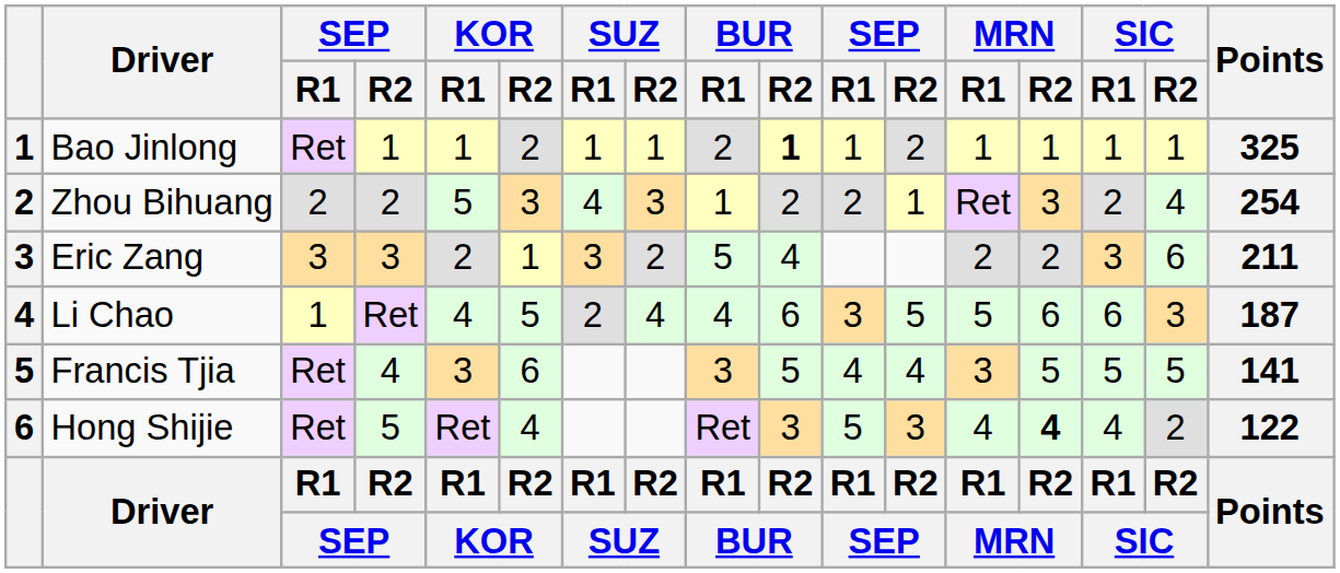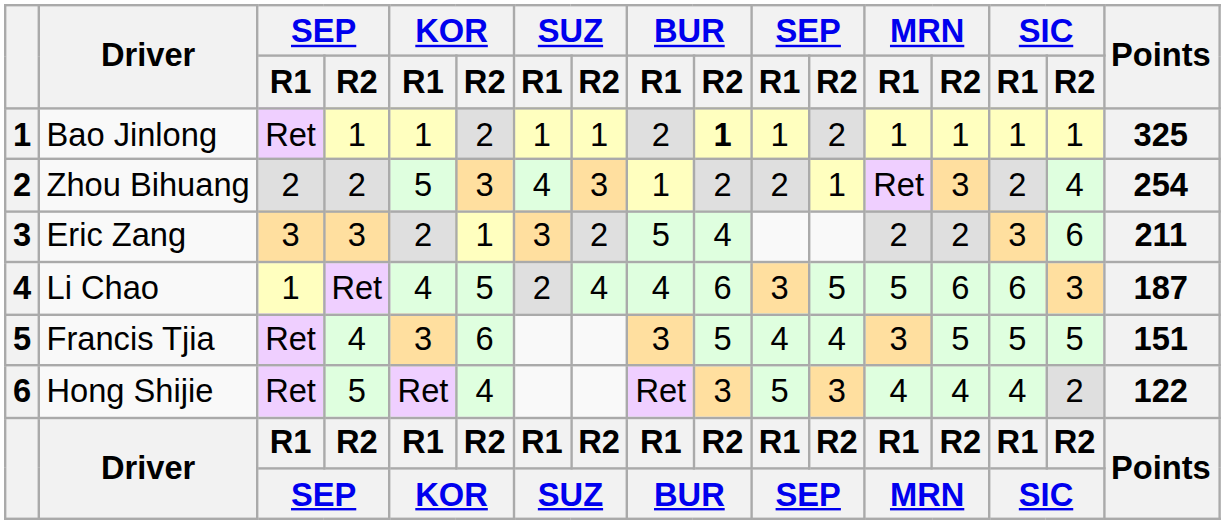Francis Tjia | Points: 141 -> 151
Hong Shijie | MRN / R2: bold -> normal
